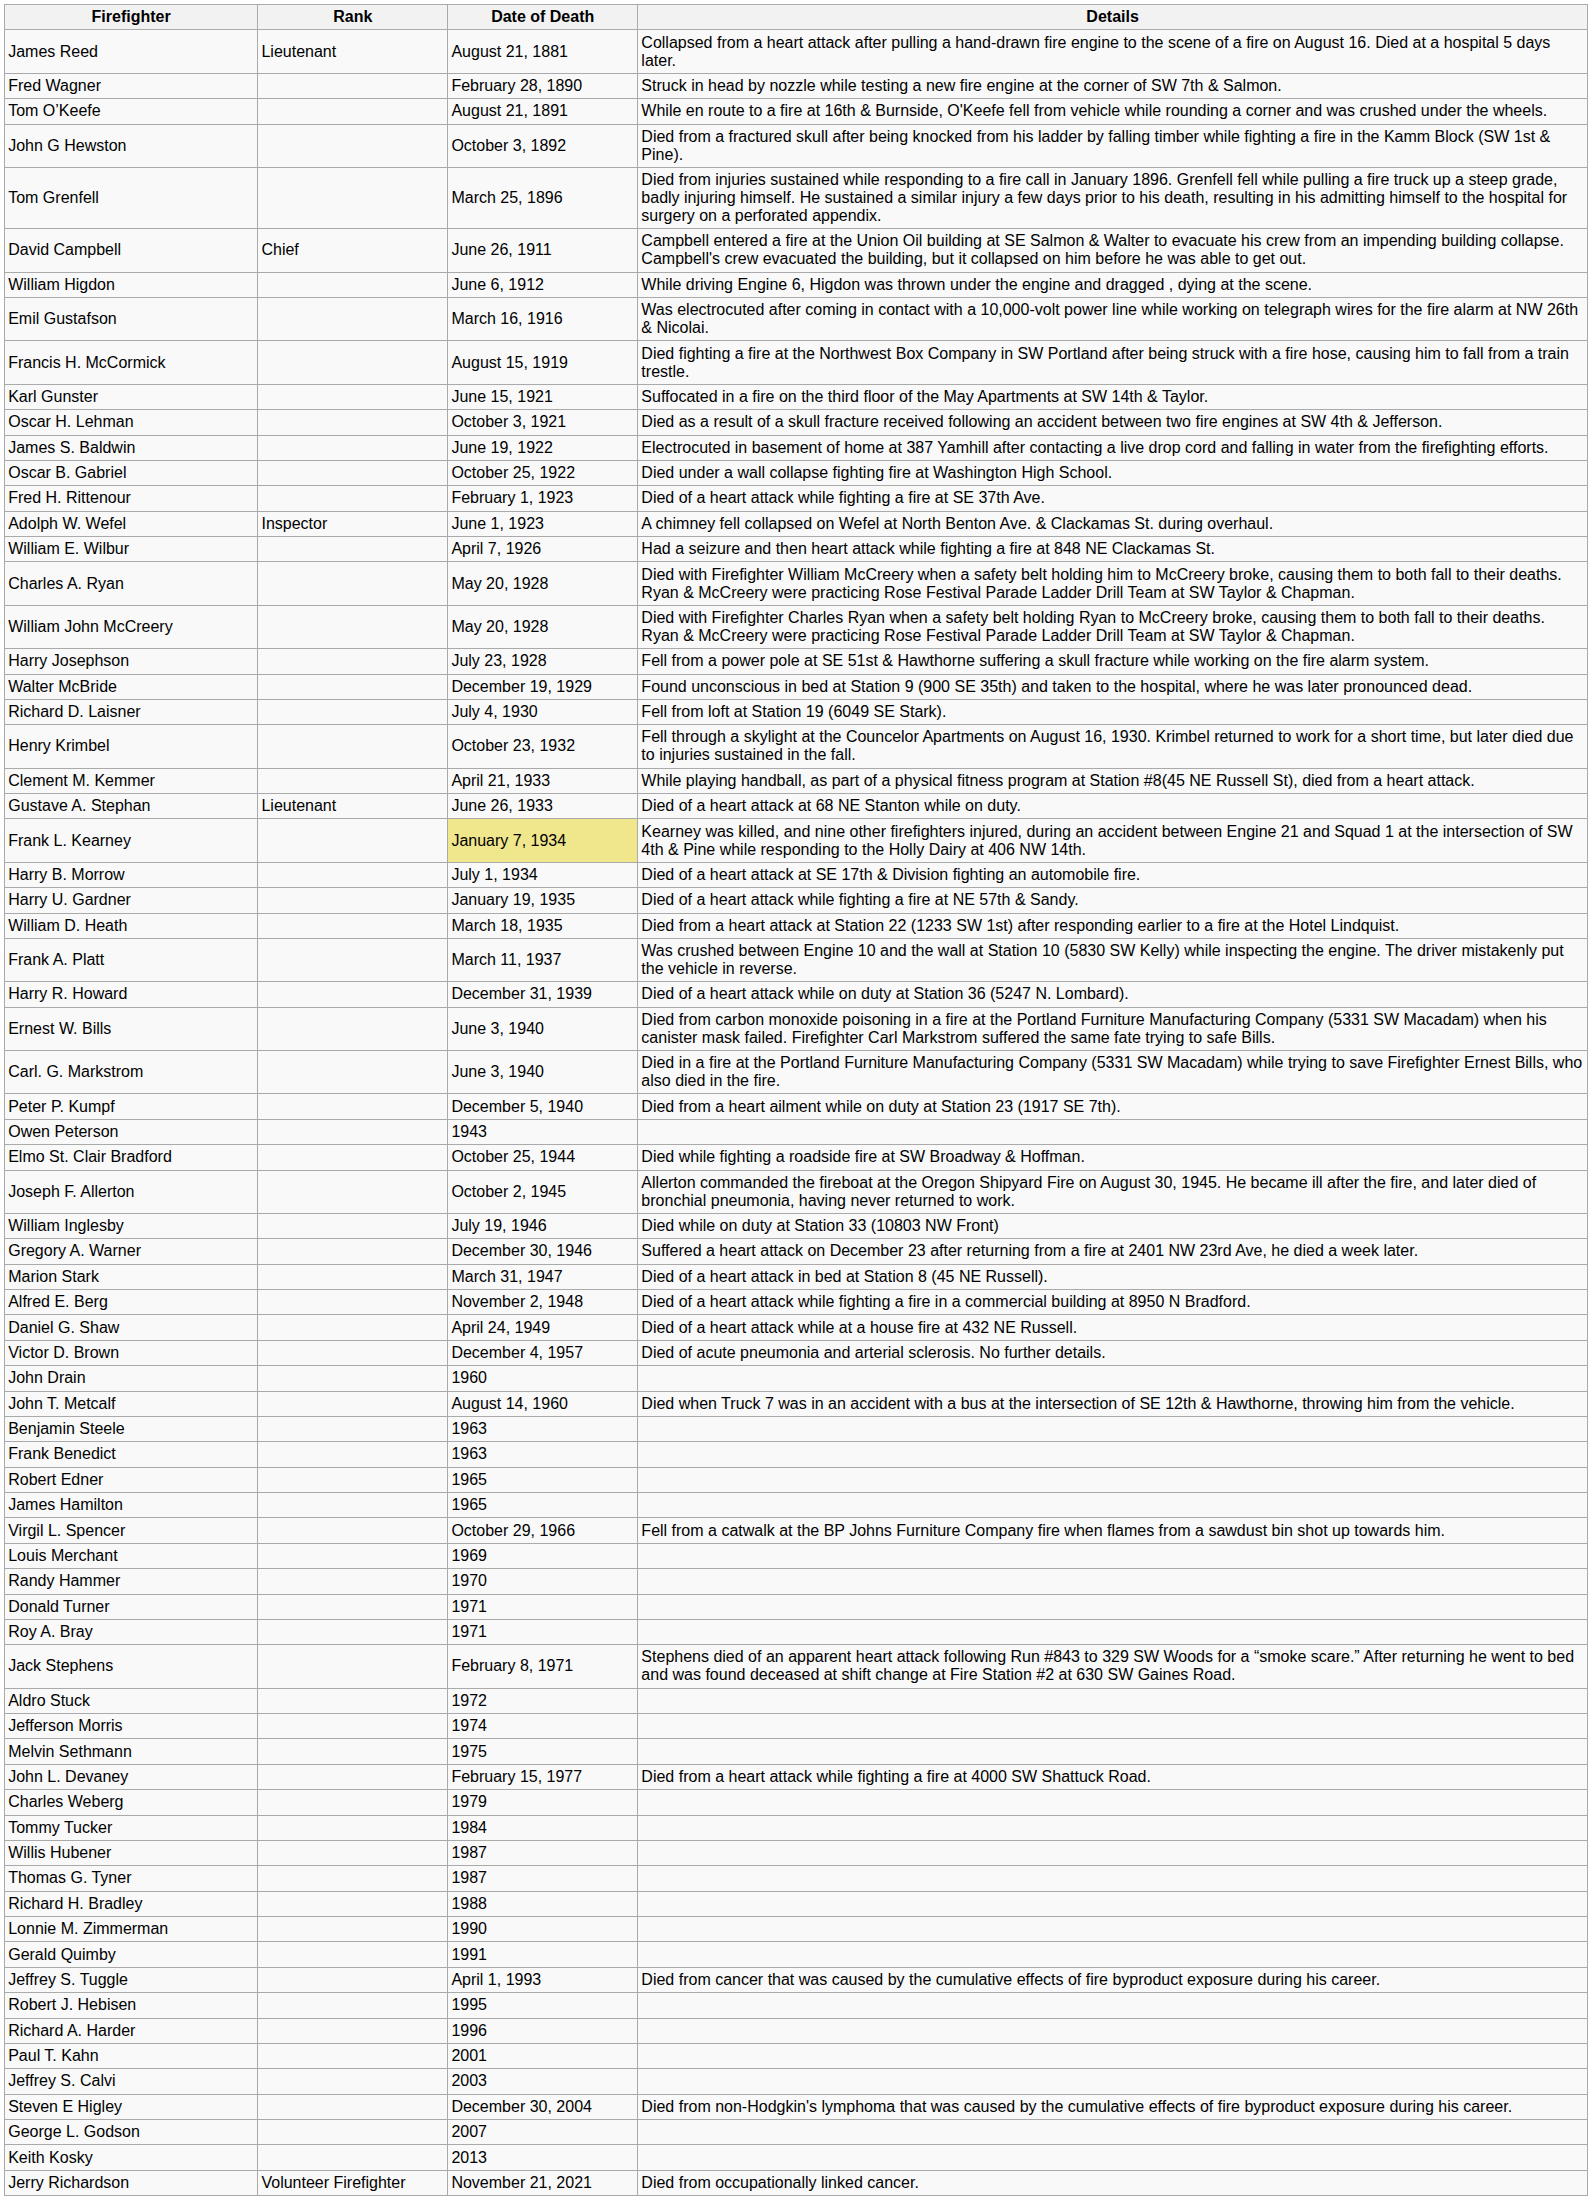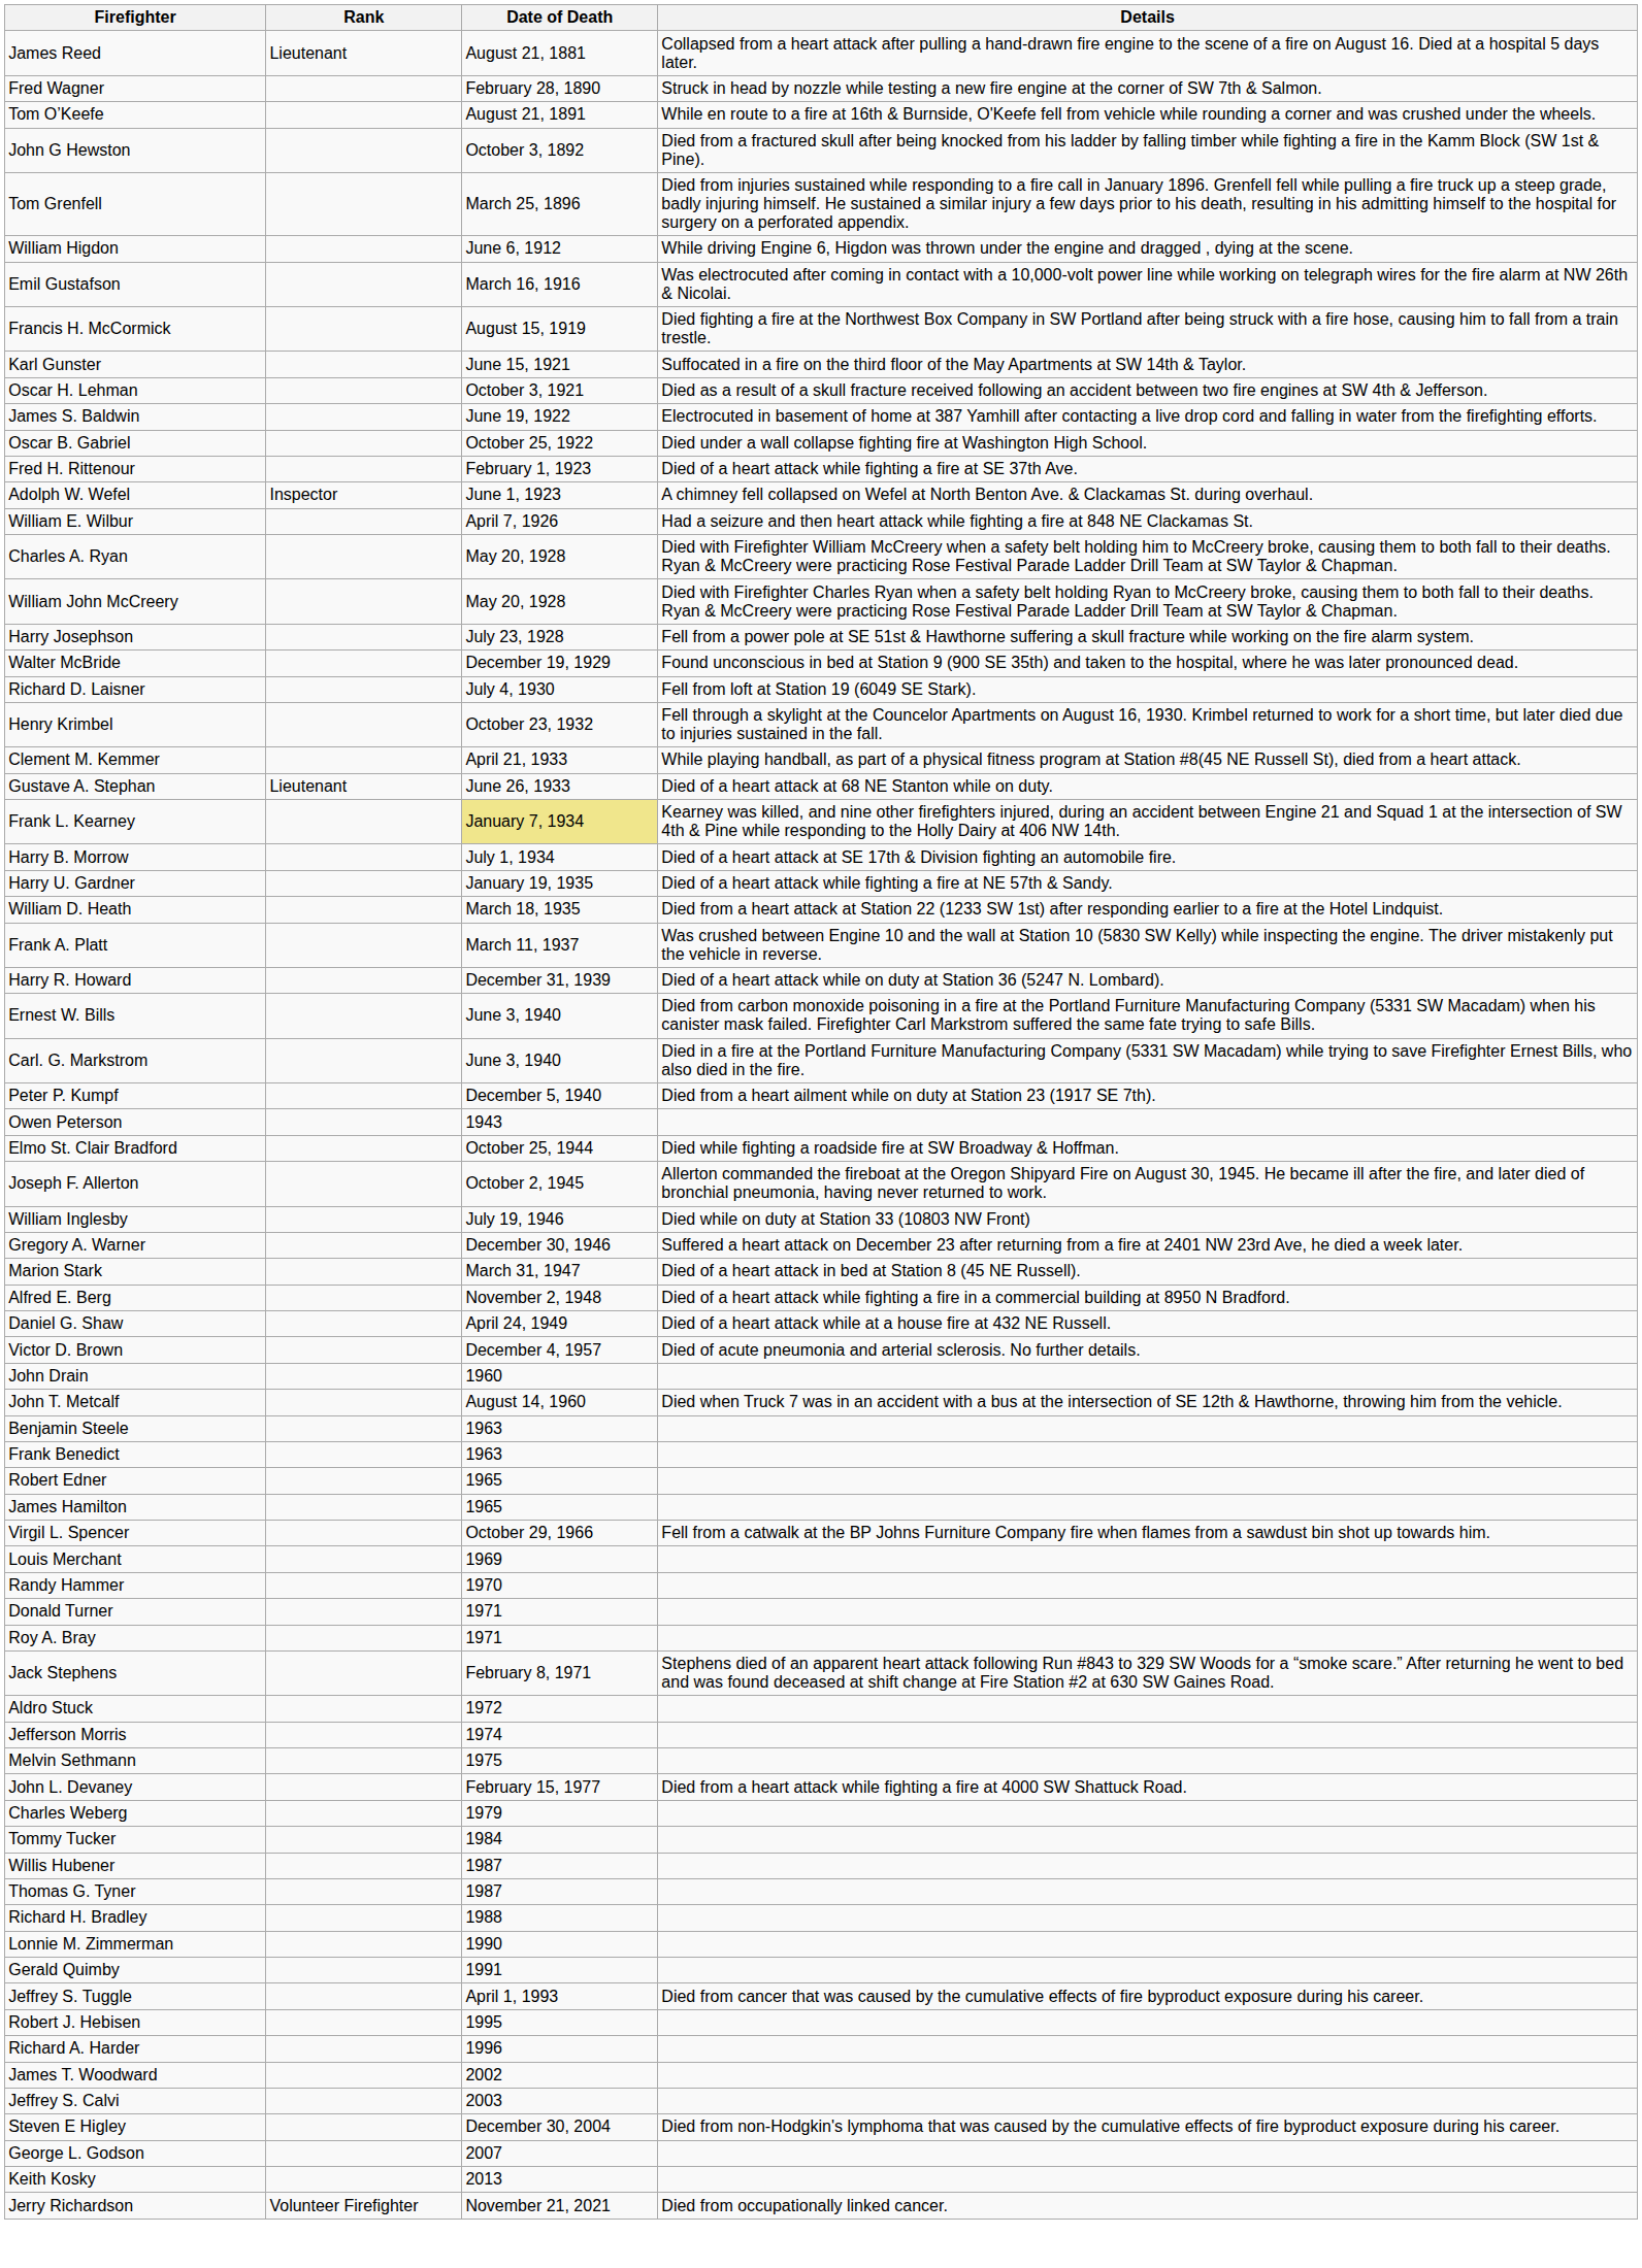- row: David Campbell | Chief | June 26, 1911 | Campbell entered a fire at the Union Oil building at SE Salmon & Walter to evacuate his crew from an impending building collapse. Campbell's crew evacuated the building, but it collapsed on him before he was able to get out.
- row: Paul T. Kahn | 2001
+ row: James T. Woodward | 2002
